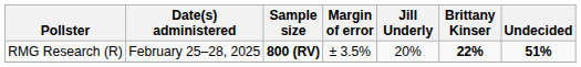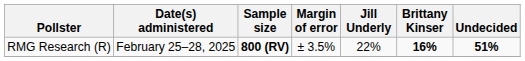RMG Research (R) | Jill Underly: 20% -> 22%
RMG Research (R) | Brittany Kinser: 22% -> 16%
